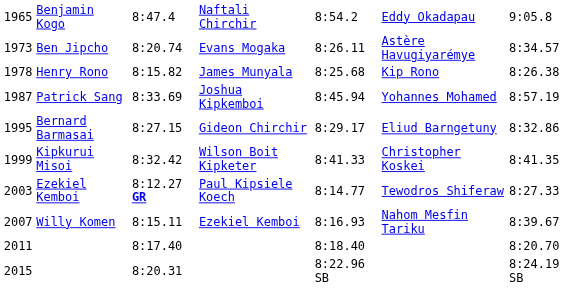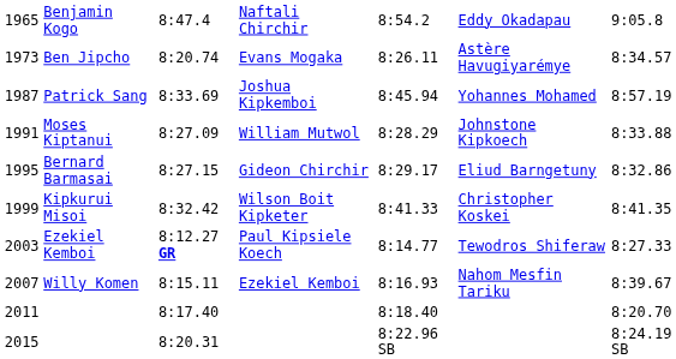- row: 1978 | Henry Rono | 8:15.82 | James Munyala | 8:25.68 | Kip Rono | 8:26.38
+ row: 1991 | Moses Kiptanui | 8:27.09 | William Mutwol | 8:28.29 | Johnstone Kipkoech | 8:33.88
